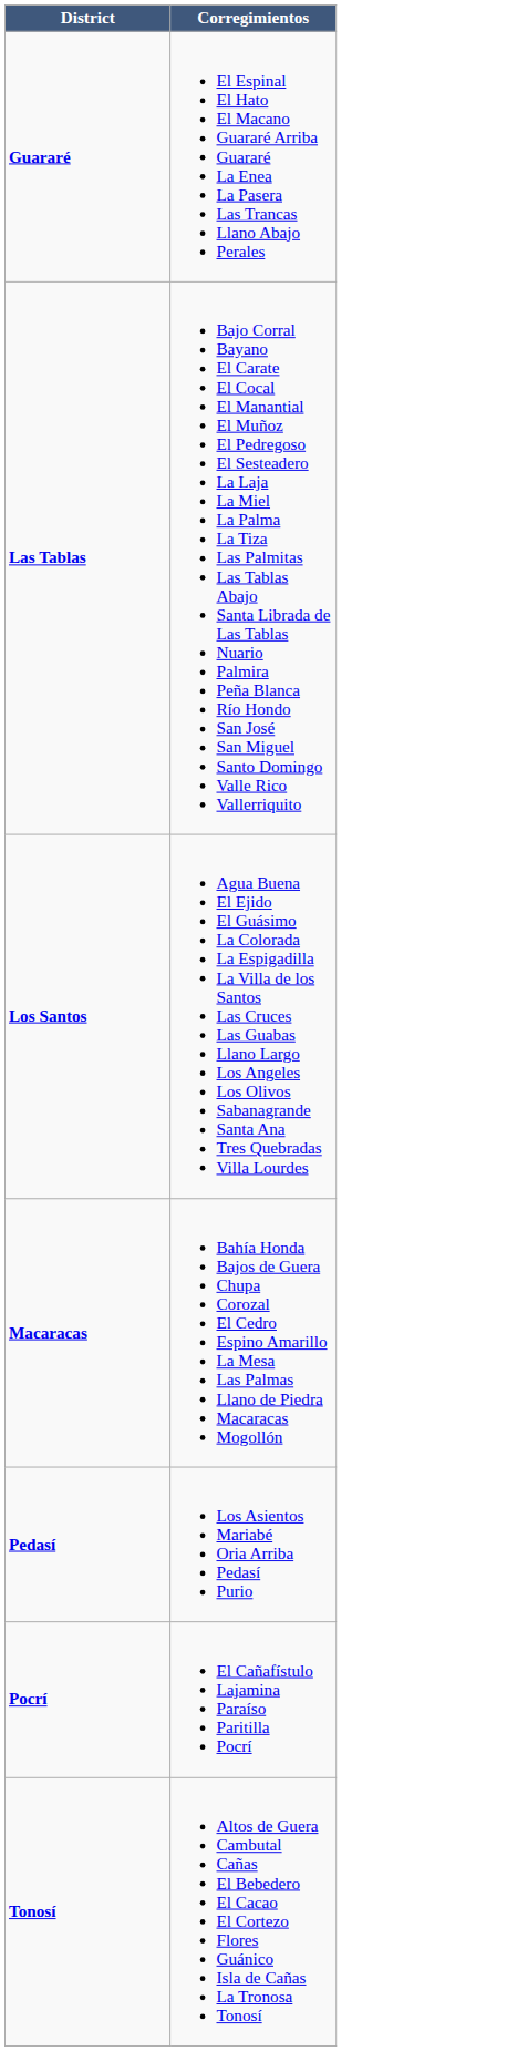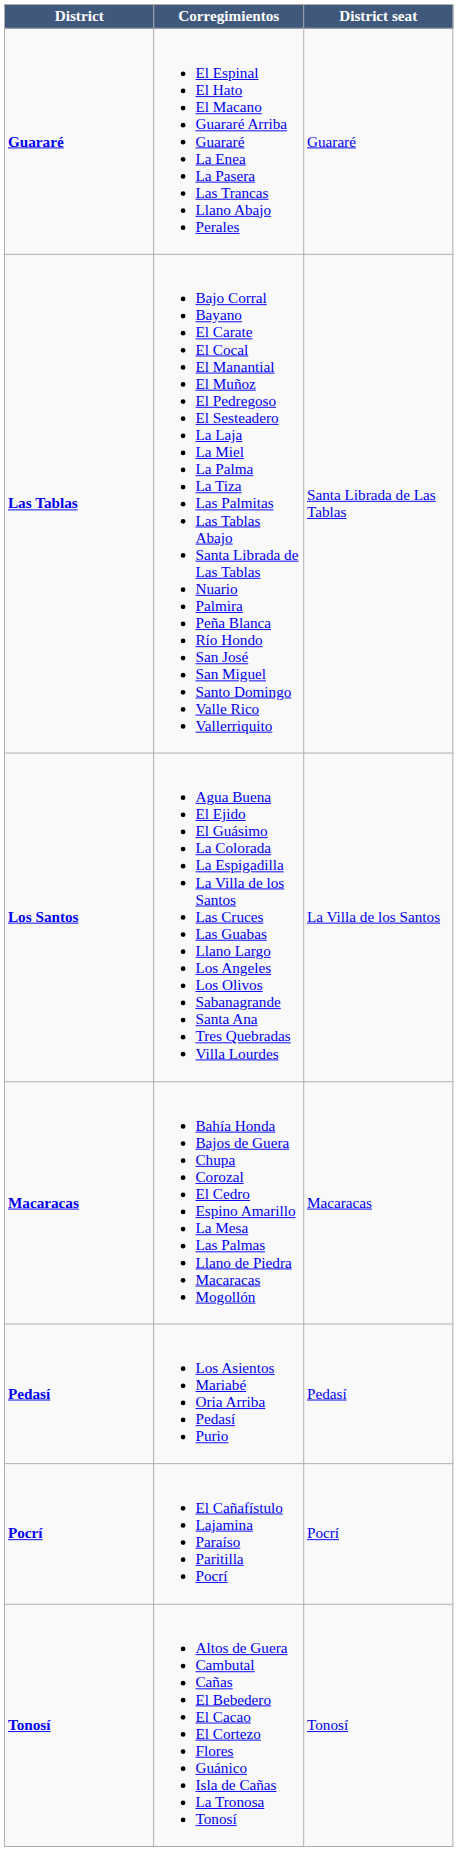+ column: District seat | Guararé | Santa Librada de Las Tablas | La Villa de los Santos | Macaracas | Pedasí | Pocrí | Tonosí
